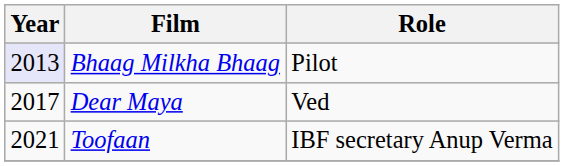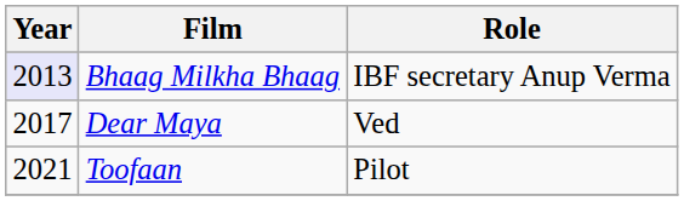Bhaag Milkha Bhaag | Role: Pilot -> IBF secretary Anup Verma
Toofaan | Role: IBF secretary Anup Verma -> Pilot
